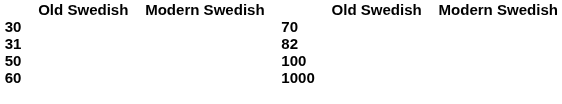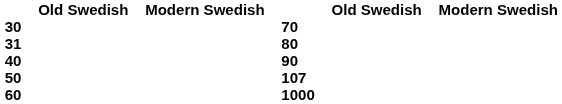31 | column 4: 82 -> 80
+ row: 40 | 90
50 | column 4: 100 -> 107
